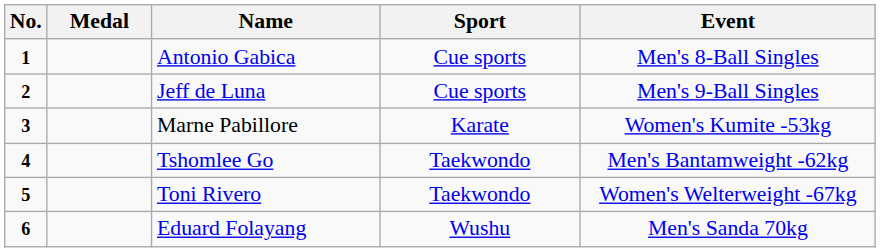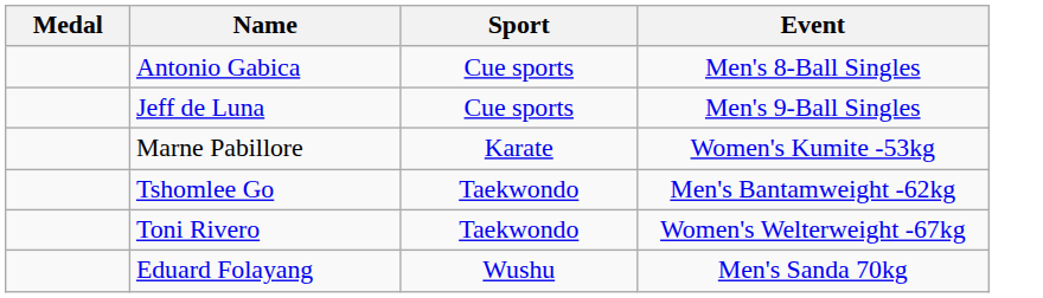- column: No. | 1 | 2 | 3 | 4 | 5 | 6
